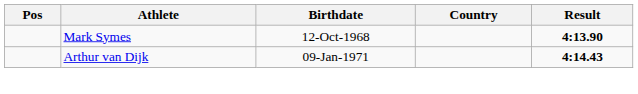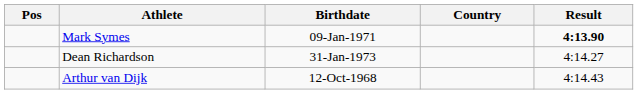Mark Symes | Birthdate: 12-Oct-1968 -> 09-Jan-1971
+ row: Dean Richardson | 31-Jan-1973 | 4:14.27
Arthur van Dijk | Birthdate: 09-Jan-1971 -> 12-Oct-1968
Arthur van Dijk | Result: bold -> normal
